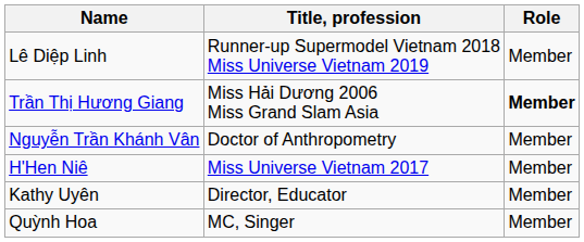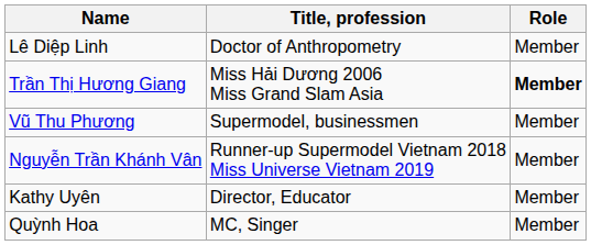Lê Diệp Linh | Title, profession: Runner-up Supermodel Vietnam 2018 Miss Universe Vietnam 2019 -> Doctor of Anthropometry
+ row: Vũ Thu Phương | Supermodel, businessmen | Member
Nguyễn Trần Khánh Vân | Title, profession: Doctor of Anthropometry -> Runner-up Supermodel Vietnam 2018 Miss Universe Vietnam 2019
- row: H'Hen Niê | Miss Universe Vietnam 2017 | Member
